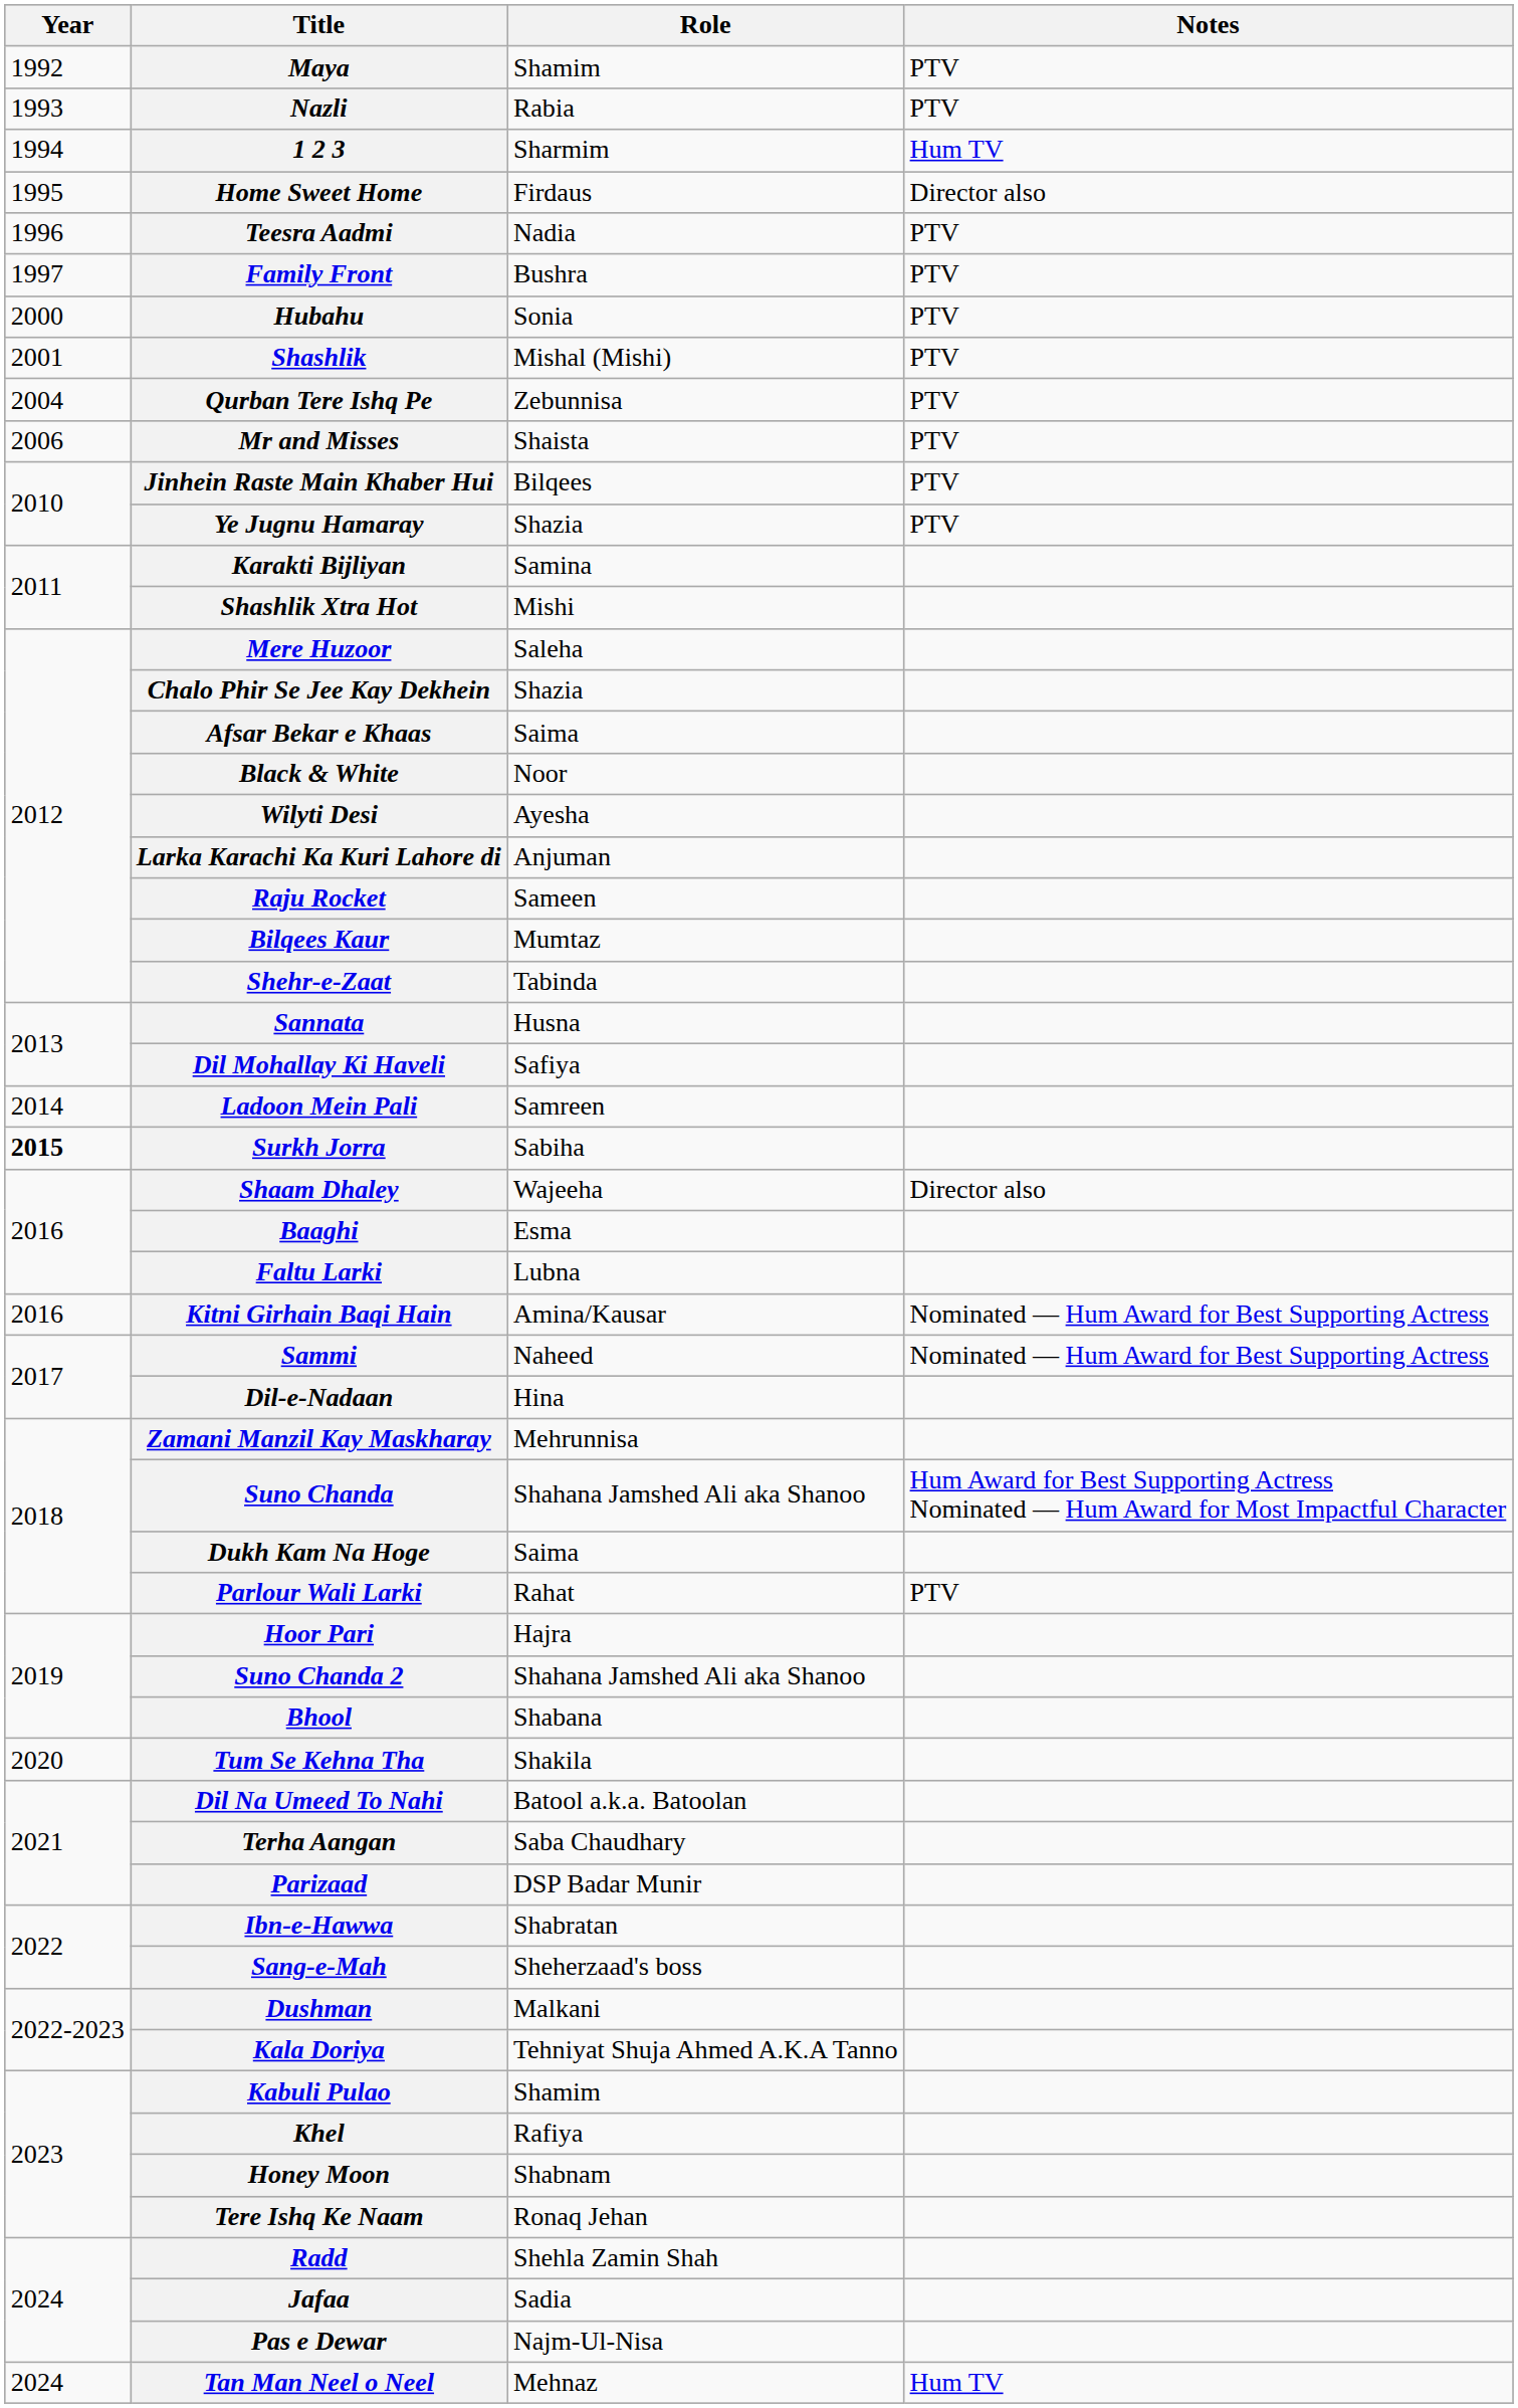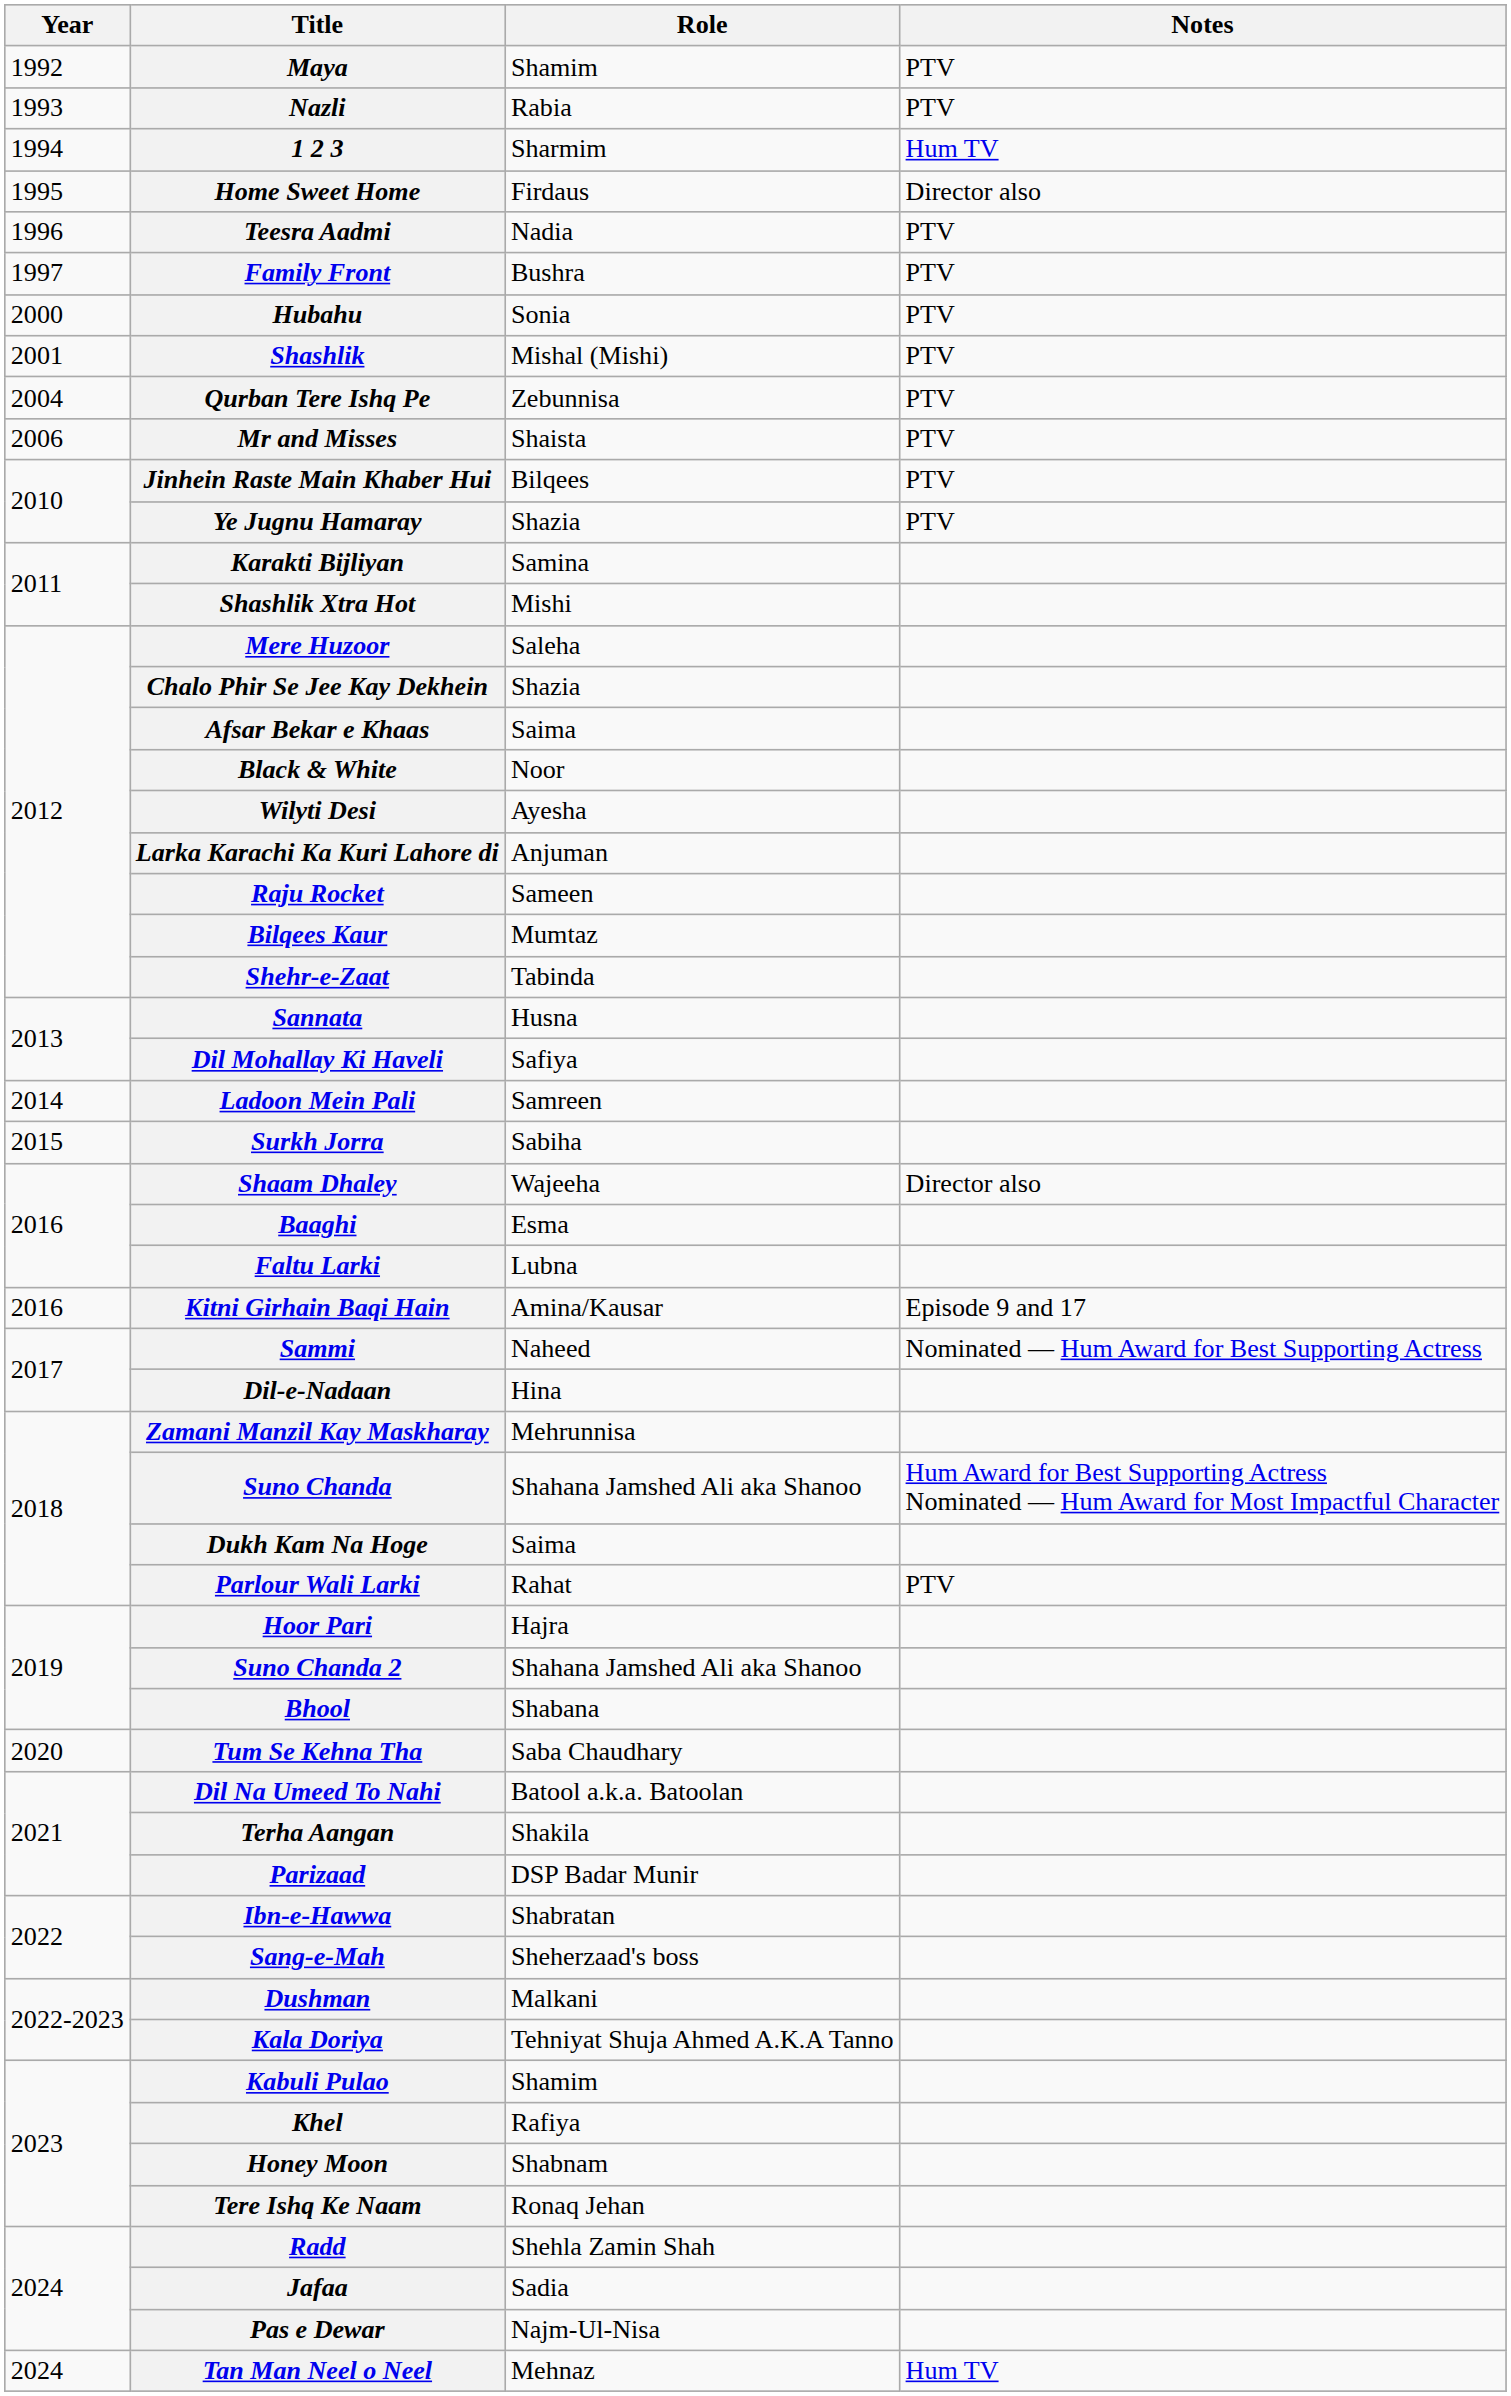Surkh Jorra | Year: bold -> normal
Kitni Girhain Baqi Hain | Notes: Nominated — Hum Award for Best Supporting Actress -> Episode 9 and 17
Tum Se Kehna Tha | Role: Shakila -> Saba Chaudhary
Terha Aangan | Role: Saba Chaudhary -> Shakila
